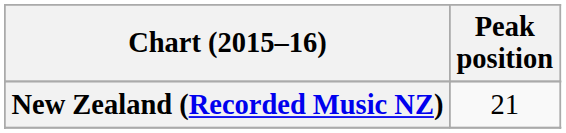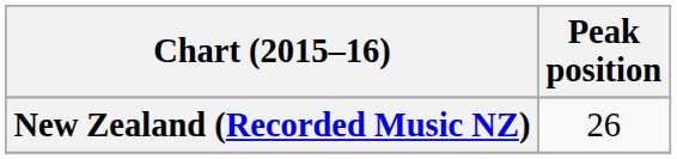New Zealand (Recorded Music NZ) | Peak position: 21 -> 26
